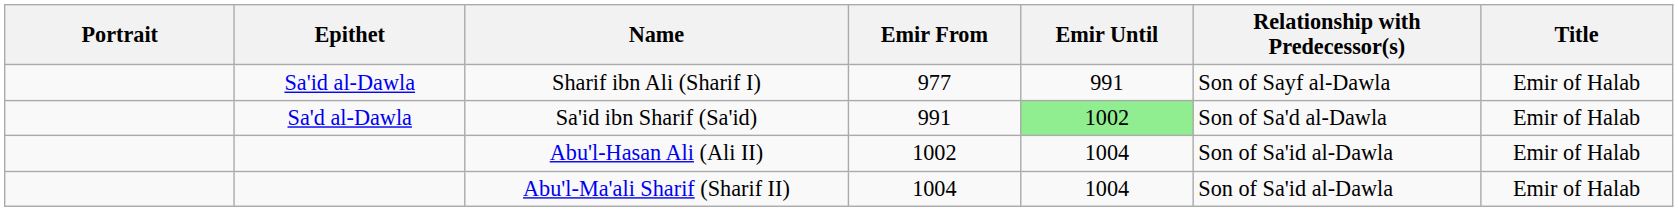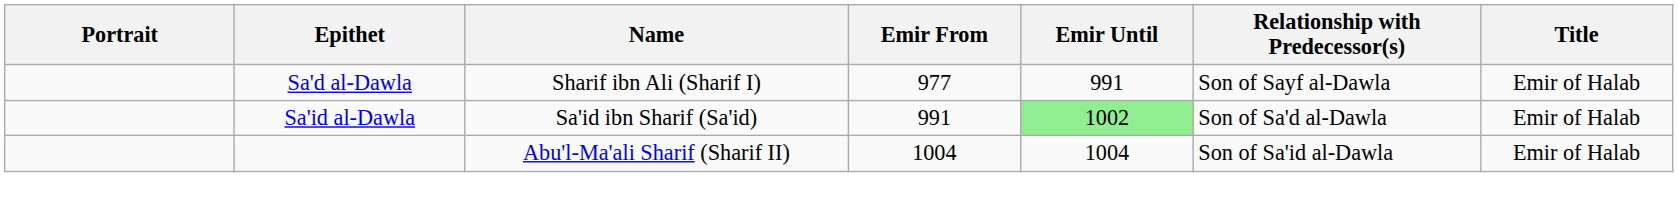Sharif ibn Ali (Sharif I) | Epithet: Sa'id al-Dawla -> Sa'd al-Dawla
Sa'id ibn Sharif (Sa'id) | Epithet: Sa'd al-Dawla -> Sa'id al-Dawla
- row: Abu'l-Hasan Ali (Ali II) | 1002 | 1004 | Son of Sa'id al-Dawla | Emir of Halab
